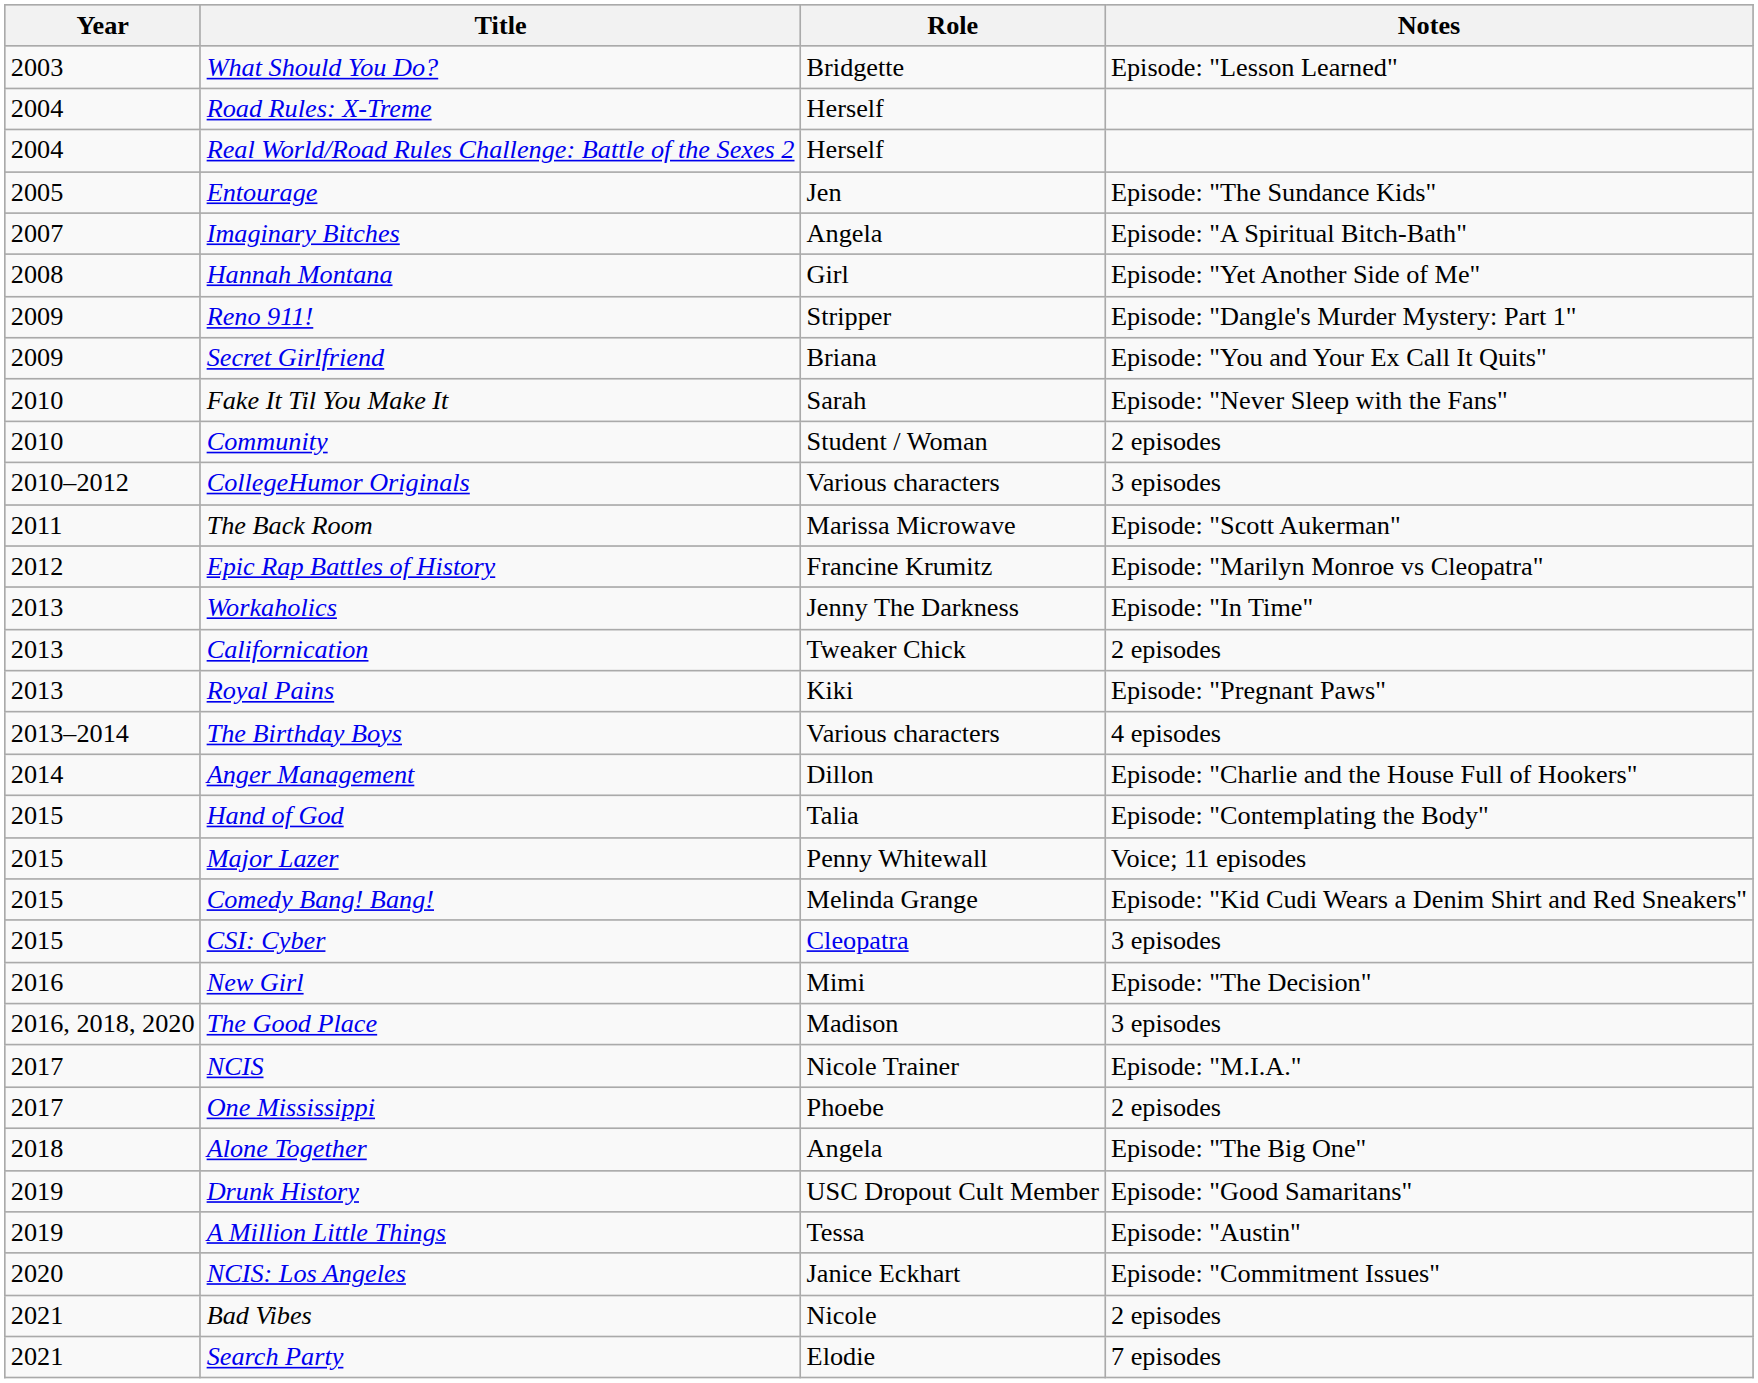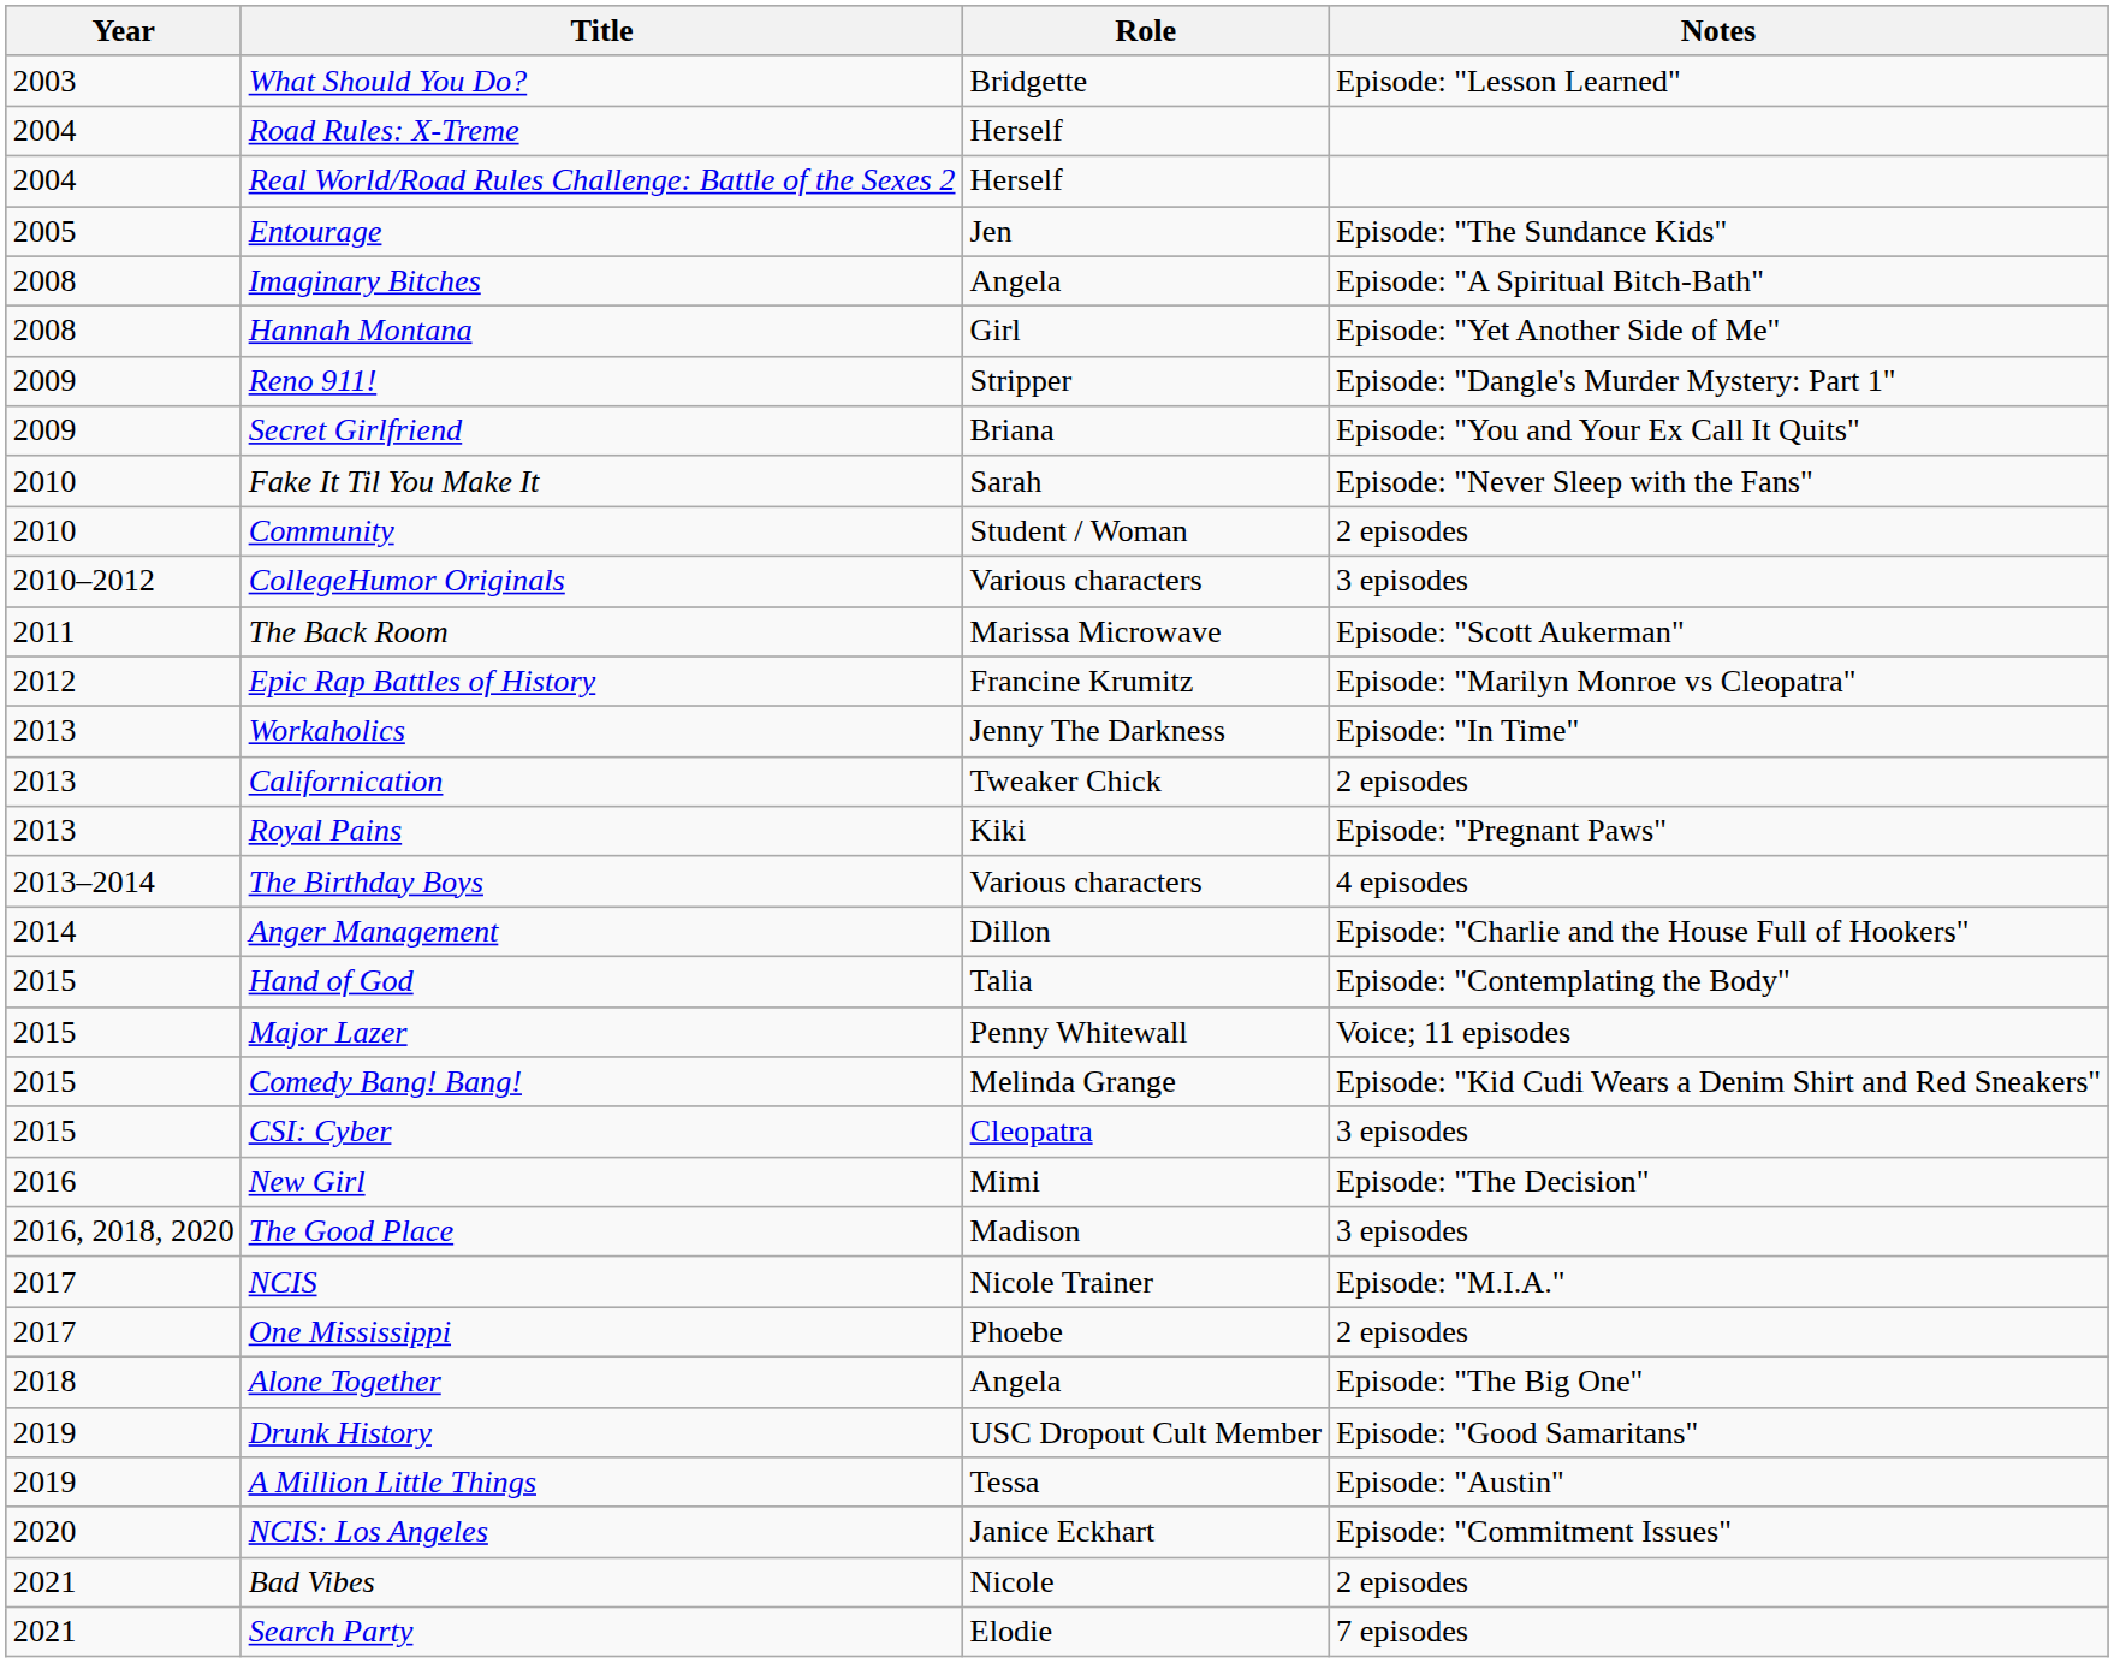Imaginary Bitches | Year: 2007 -> 2008
